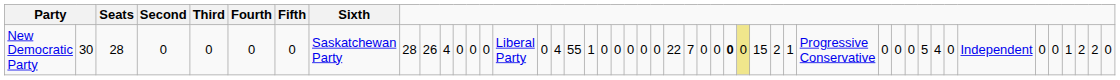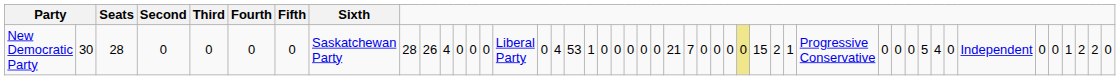New Democratic Party | column 18: 55 -> 53
New Democratic Party | column 25: 22 -> 21
New Democratic Party | column 29: bold -> normal
